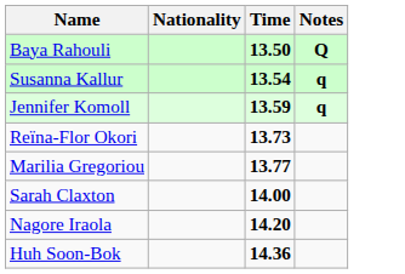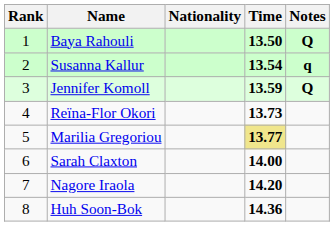+ column: Rank | 1 | 2 | 3 | 4 | 5 | 6 | 7 | 8
Jennifer Komoll | Notes: q -> Q
Marilia Gregoriou | Time: no background -> khaki background
